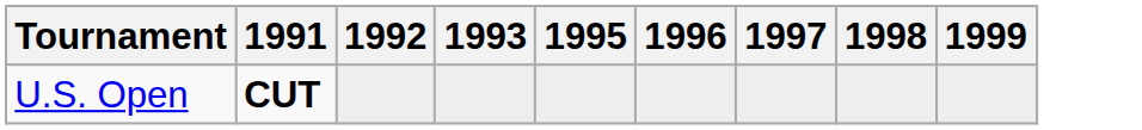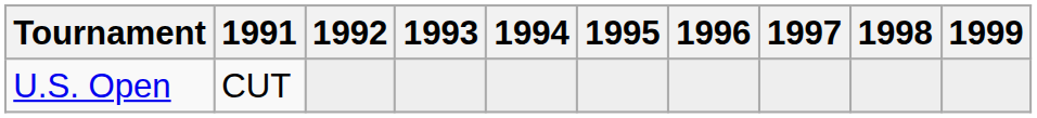+ column: 1994
U.S. Open | 1991: bold -> normal
